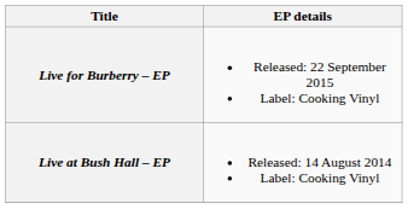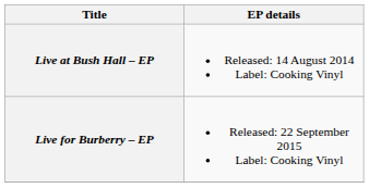rows swapped: Live at Bush Hall – EP <-> Live for Burberry – EP
